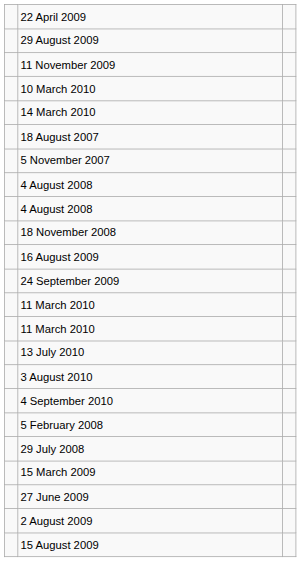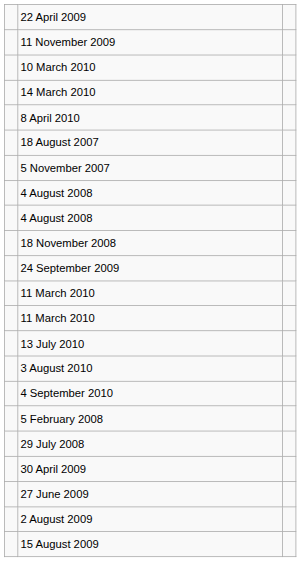- row: 29 August 2009
+ row: 8 April 2010
- row: 16 August 2009
- row: 15 March 2009
+ row: 30 April 2009
